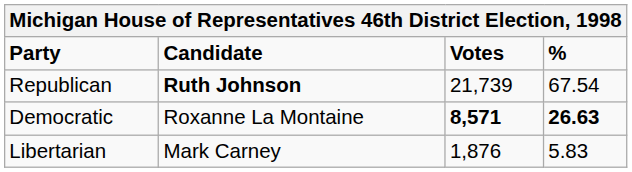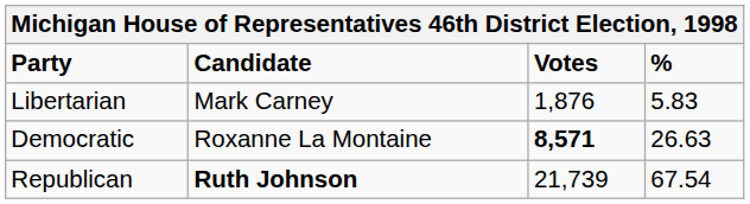rows swapped: Republican <-> Libertarian
Democratic | %: bold -> normal
